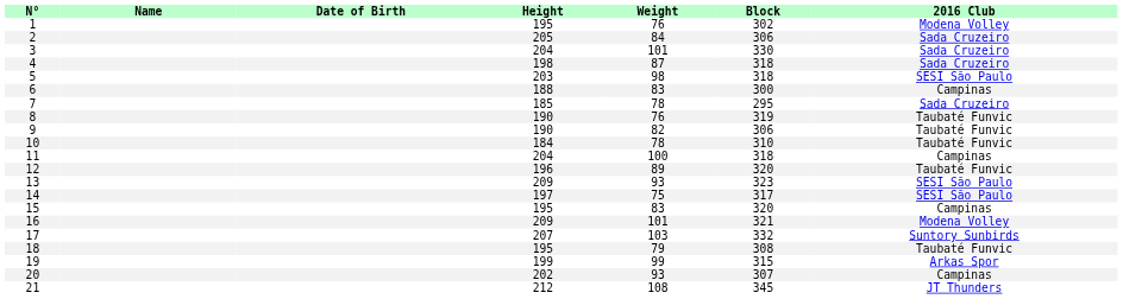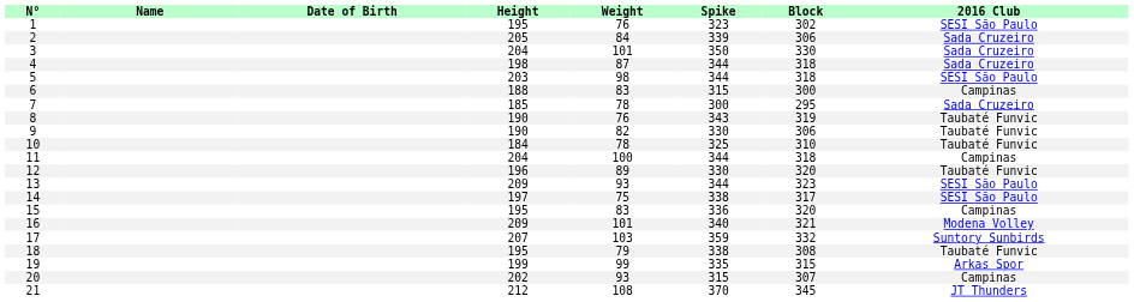+ column: Spike | 323 | 339 | 350 | 344 | 344 | 315 | 300 | 343 | 330 | 325 | 344 | 330 | 344 | 338 | 336 | 340 | 359 | 338 | 335 | 315 | 370
1 | 2016 Club: Modena Volley -> SESI São Paulo
